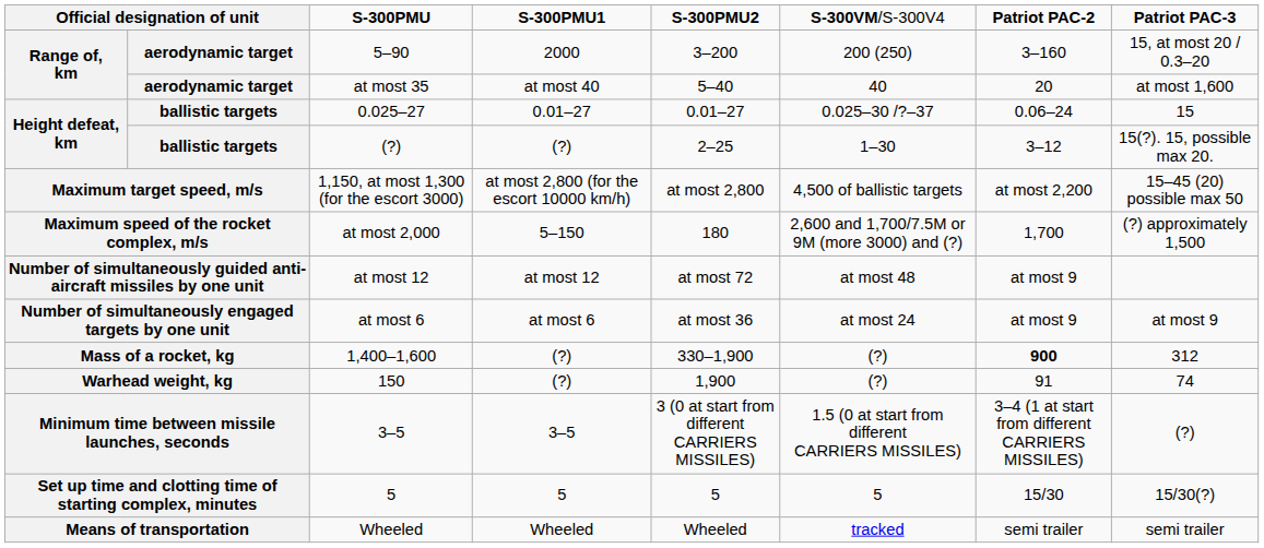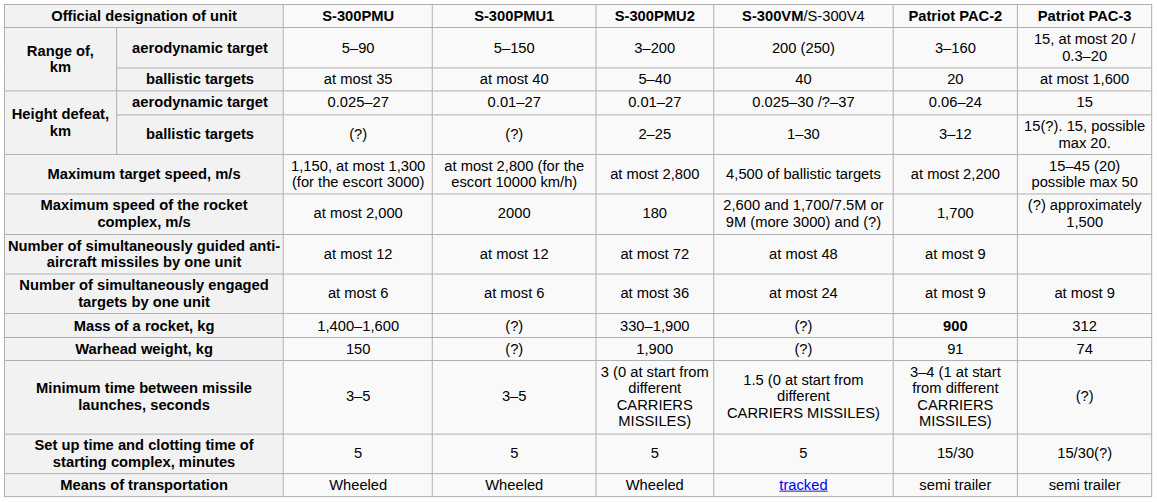5–90 | column 4: 2000 -> 5–150
at most 35 | column 2: aerodynamic target -> ballistic targets
0.025–27 | column 2: ballistic targets -> aerodynamic target
at most 2,000 | column 4: 5–150 -> 2000
